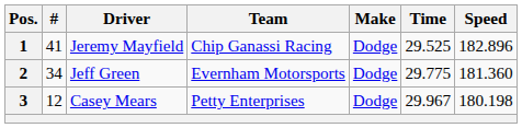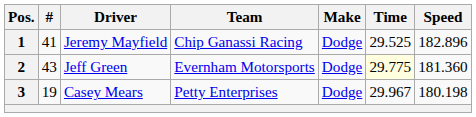2 | #: 34 -> 43
2 | Time: no background -> lightyellow background
3 | #: 12 -> 19
